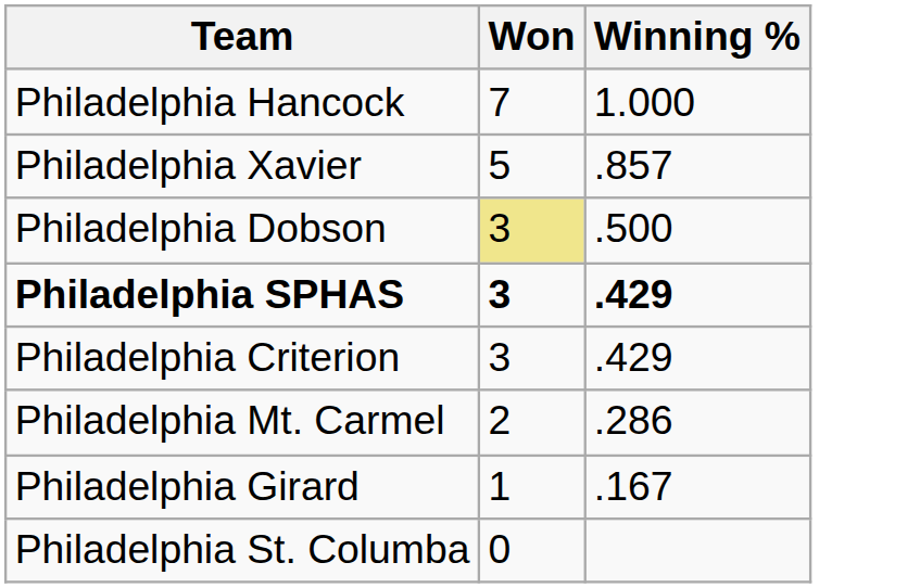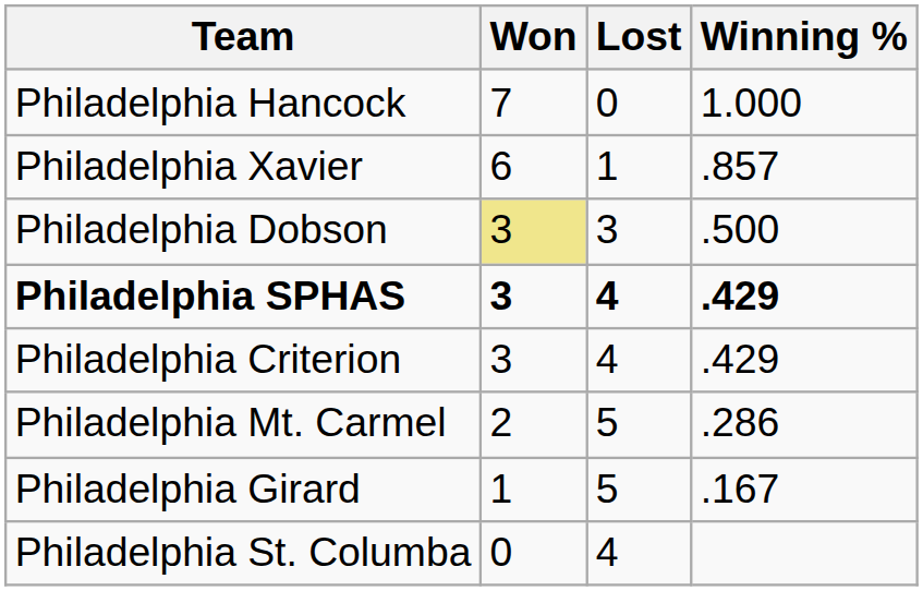+ column: Lost | 0 | 1 | 3 | 4 | 4 | 5 | 5 | 4
Philadelphia Xavier | Won: 5 -> 6
